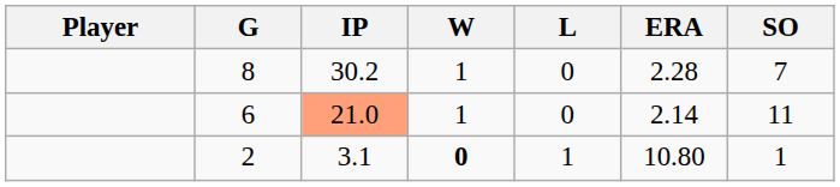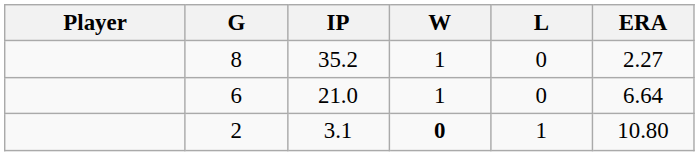- column: SO | 7 | 11 | 1
8 | IP: 30.2 -> 35.2
8 | ERA: 2.28 -> 2.27
6 | IP: lightsalmon background -> no background
6 | ERA: 2.14 -> 6.64
